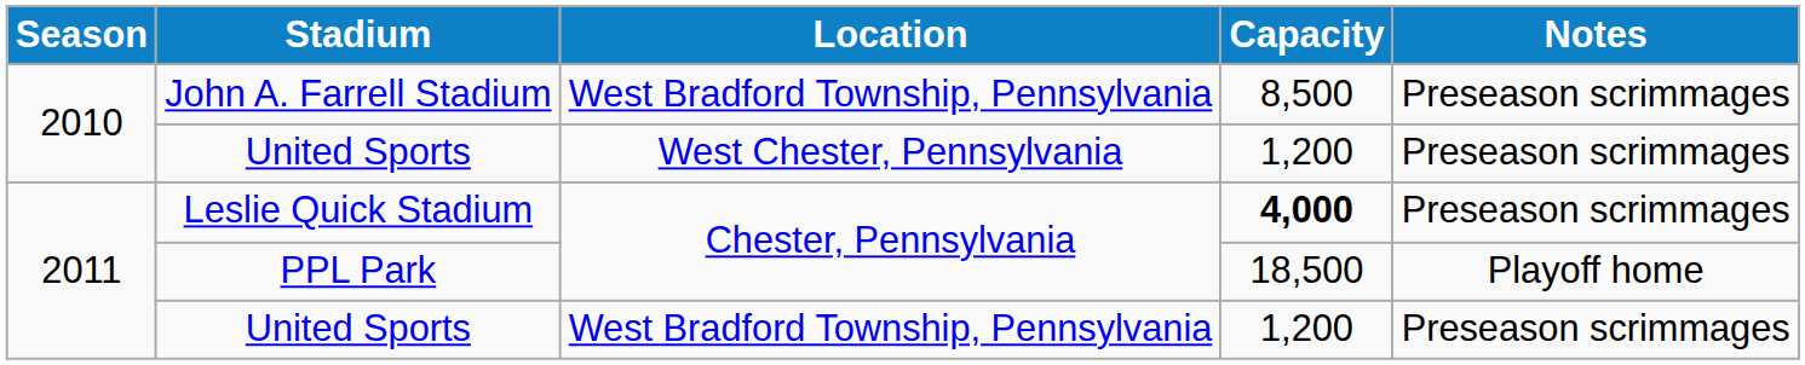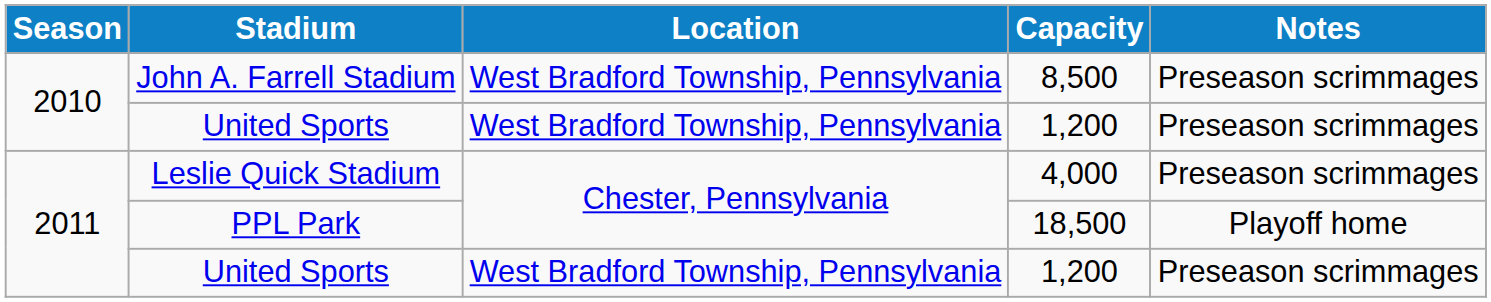2010 / United Sports | Location: West Chester, Pennsylvania -> West Bradford Township, Pennsylvania
Leslie Quick Stadium | Capacity: bold -> normal
